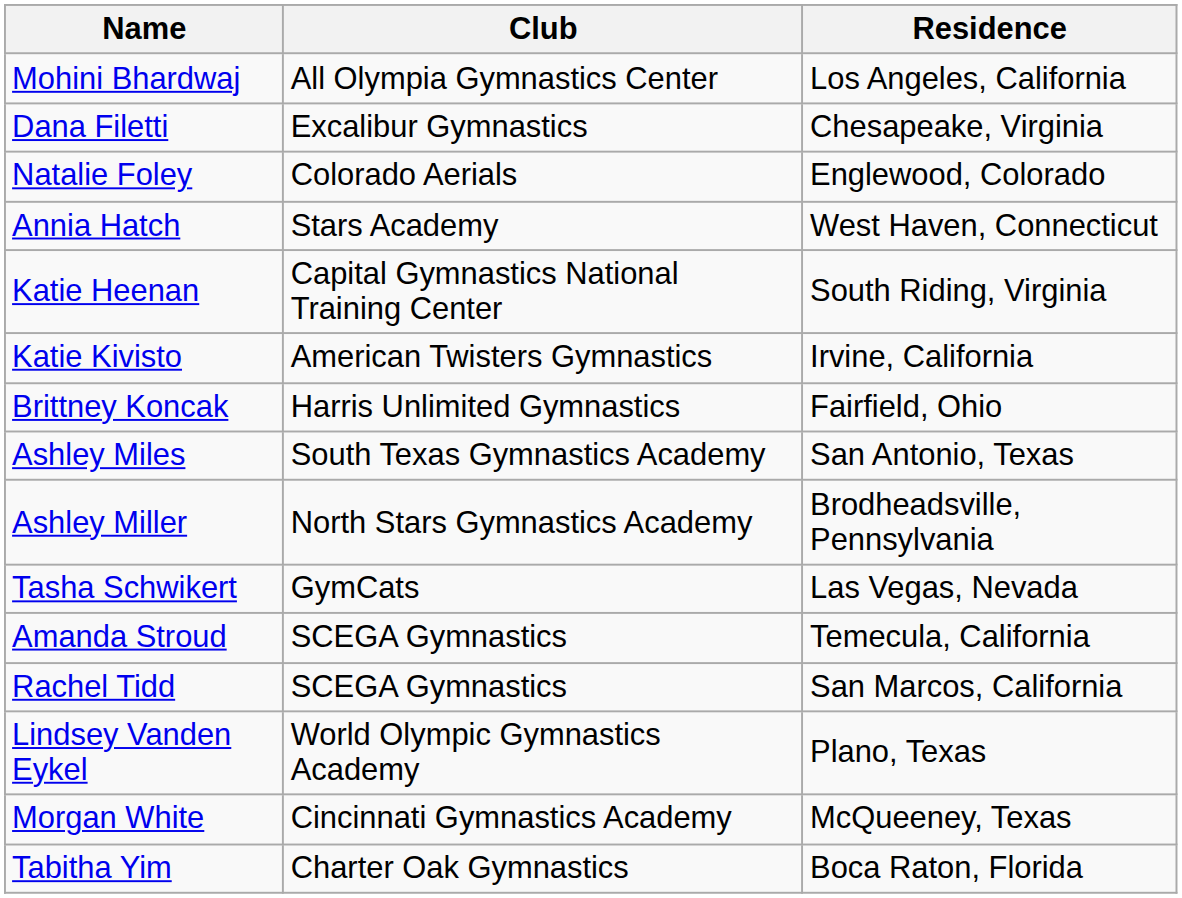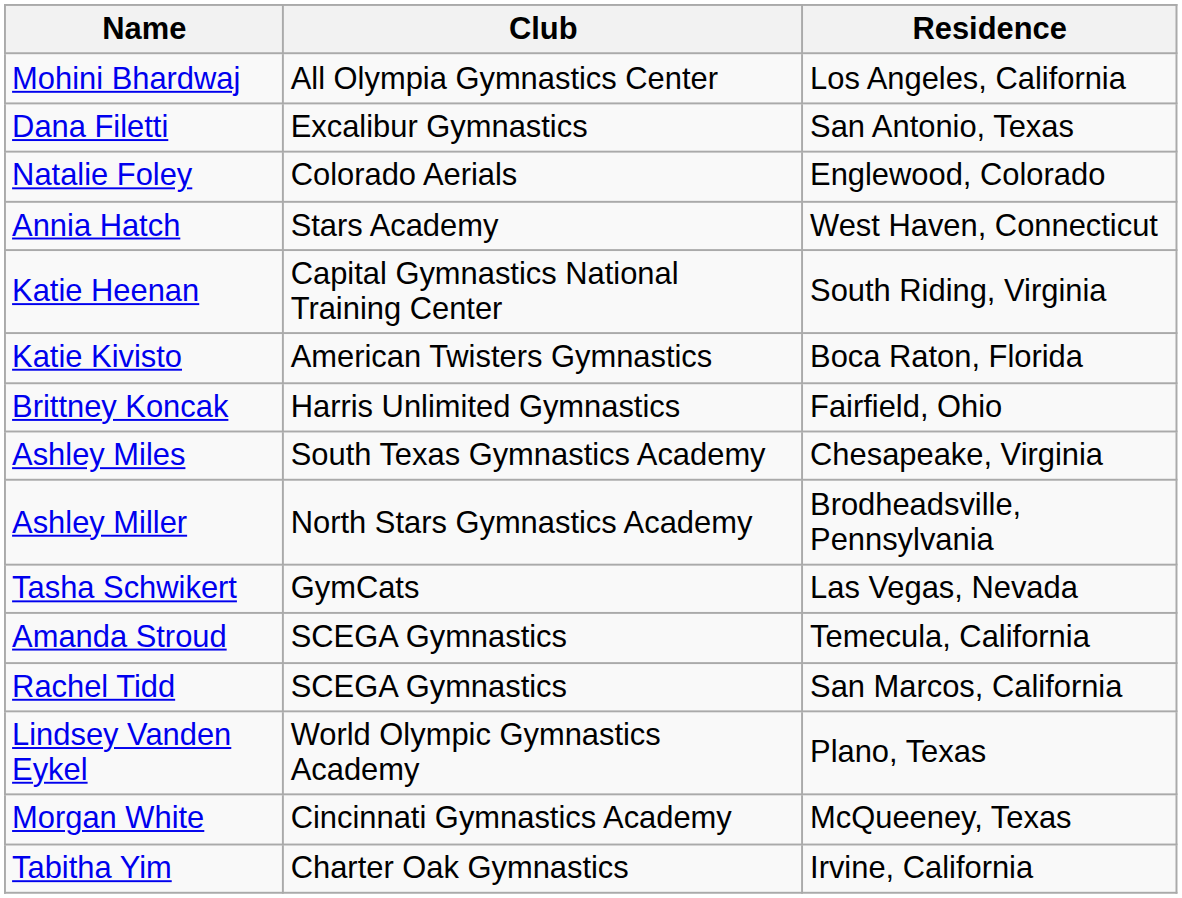Dana Filetti | Residence: Chesapeake, Virginia -> San Antonio, Texas
Katie Kivisto | Residence: Irvine, California -> Boca Raton, Florida
Ashley Miles | Residence: San Antonio, Texas -> Chesapeake, Virginia
Tabitha Yim | Residence: Boca Raton, Florida -> Irvine, California
